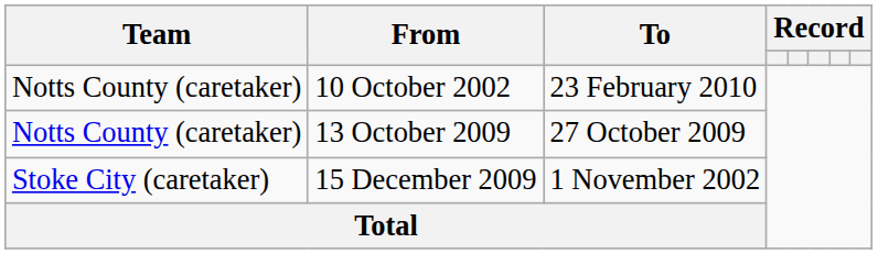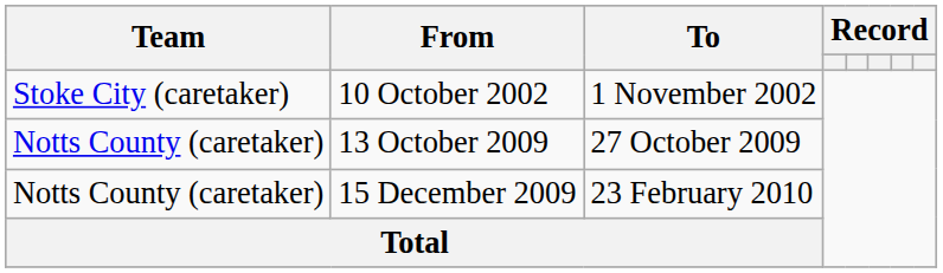10 October 2002 | Team: Notts County (caretaker) -> Stoke City (caretaker)
10 October 2002 | To: 23 February 2010 -> 1 November 2002
15 December 2009 | Team: Stoke City (caretaker) -> Notts County (caretaker)
15 December 2009 | To: 1 November 2002 -> 23 February 2010
